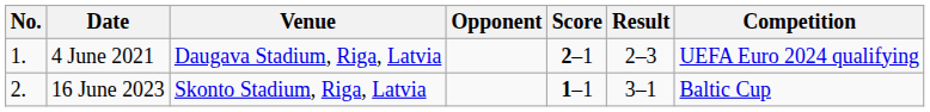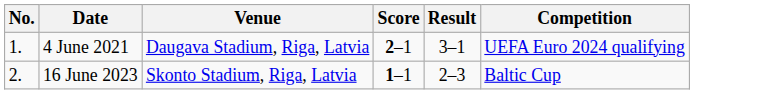- column: Opponent
4 June 2021 | Result: 2–3 -> 3–1
16 June 2023 | Result: 3–1 -> 2–3
